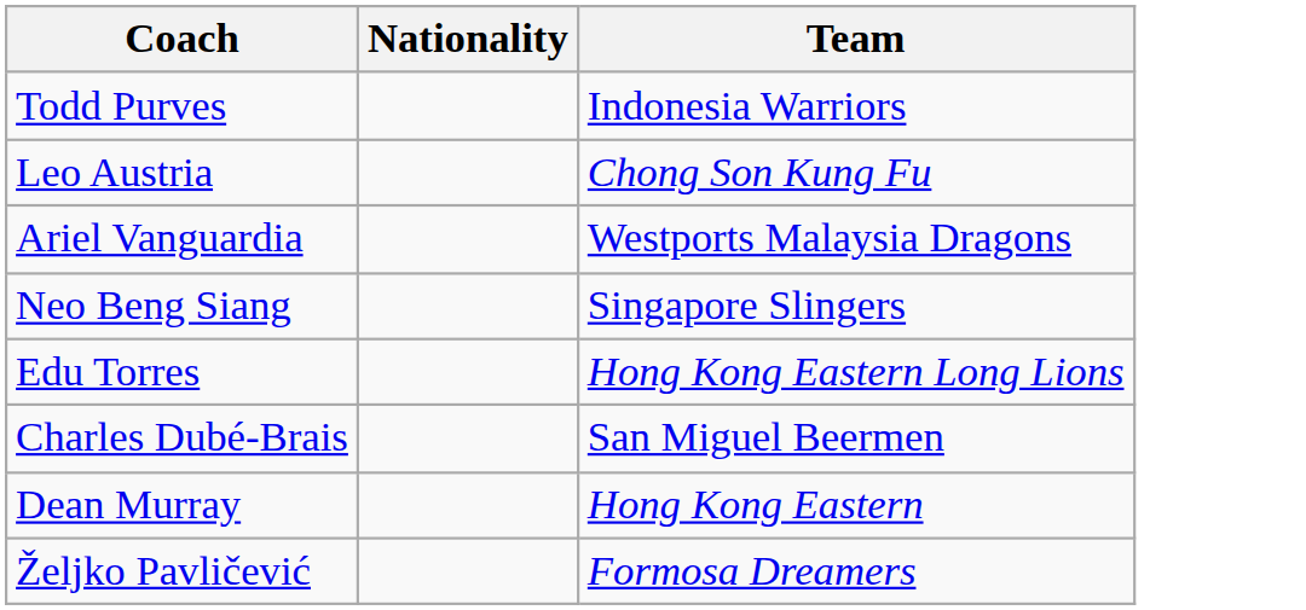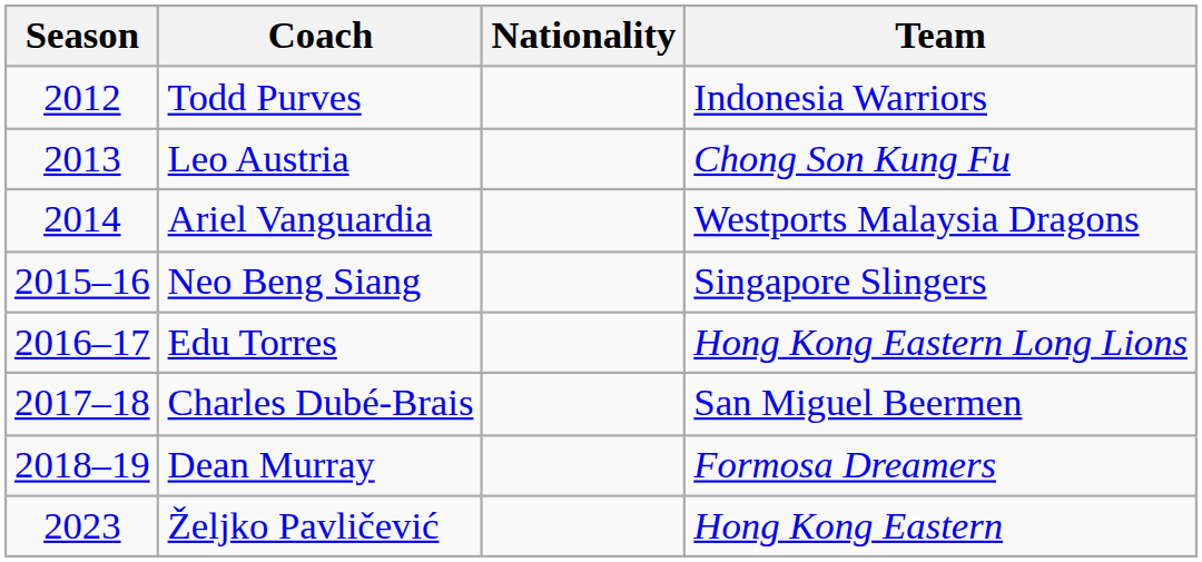+ column: Season | 2012 | 2013 | 2014 | 2015–16 | 2016–17 | 2017–18 | 2018–19 | 2023
Dean Murray | Team: Hong Kong Eastern -> Formosa Dreamers
Željko Pavličević | Team: Formosa Dreamers -> Hong Kong Eastern
